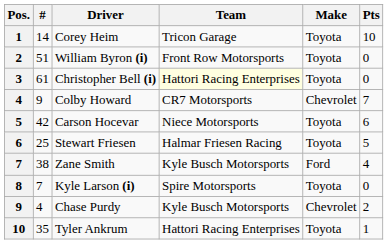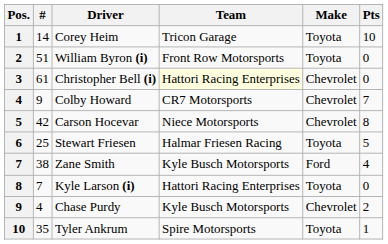Christopher Bell (i) | Make: Toyota -> Chevrolet
Carson Hocevar | Make: Toyota -> Chevrolet
Carson Hocevar | Pts: 6 -> 8
Kyle Larson (i) | Team: Spire Motorsports -> Hattori Racing Enterprises
Tyler Ankrum | Team: Hattori Racing Enterprises -> Spire Motorsports
